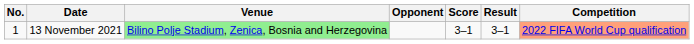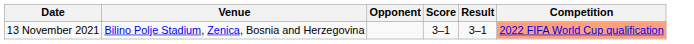- column: No. | 1
13 November 2021 | Venue: lightgreen background -> no background
